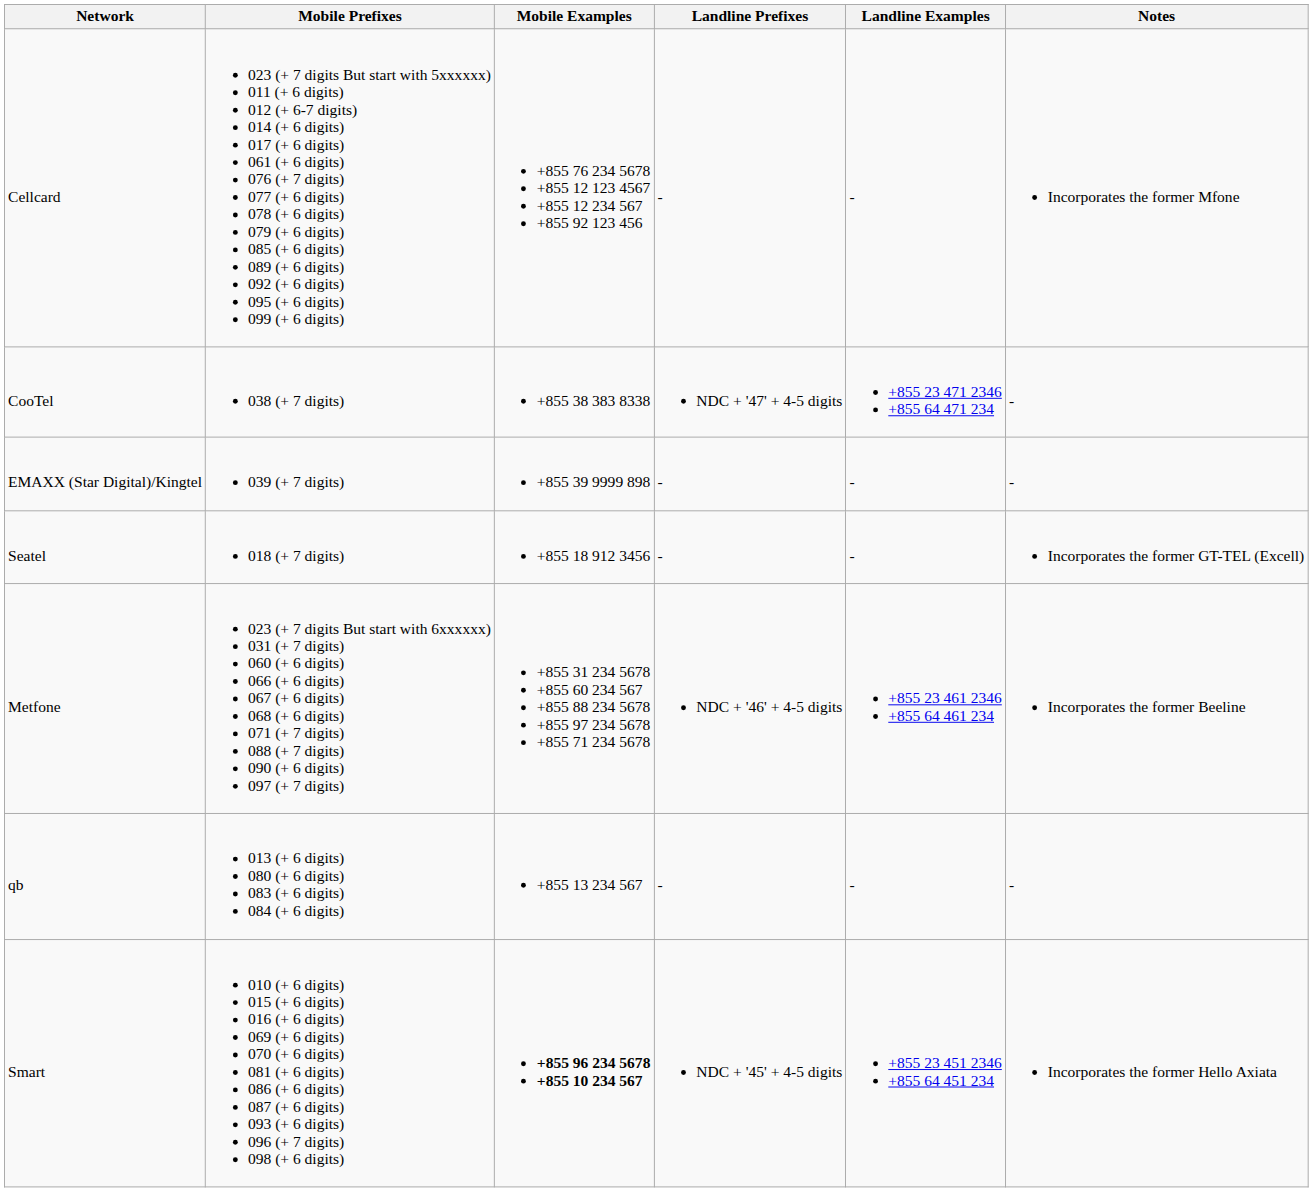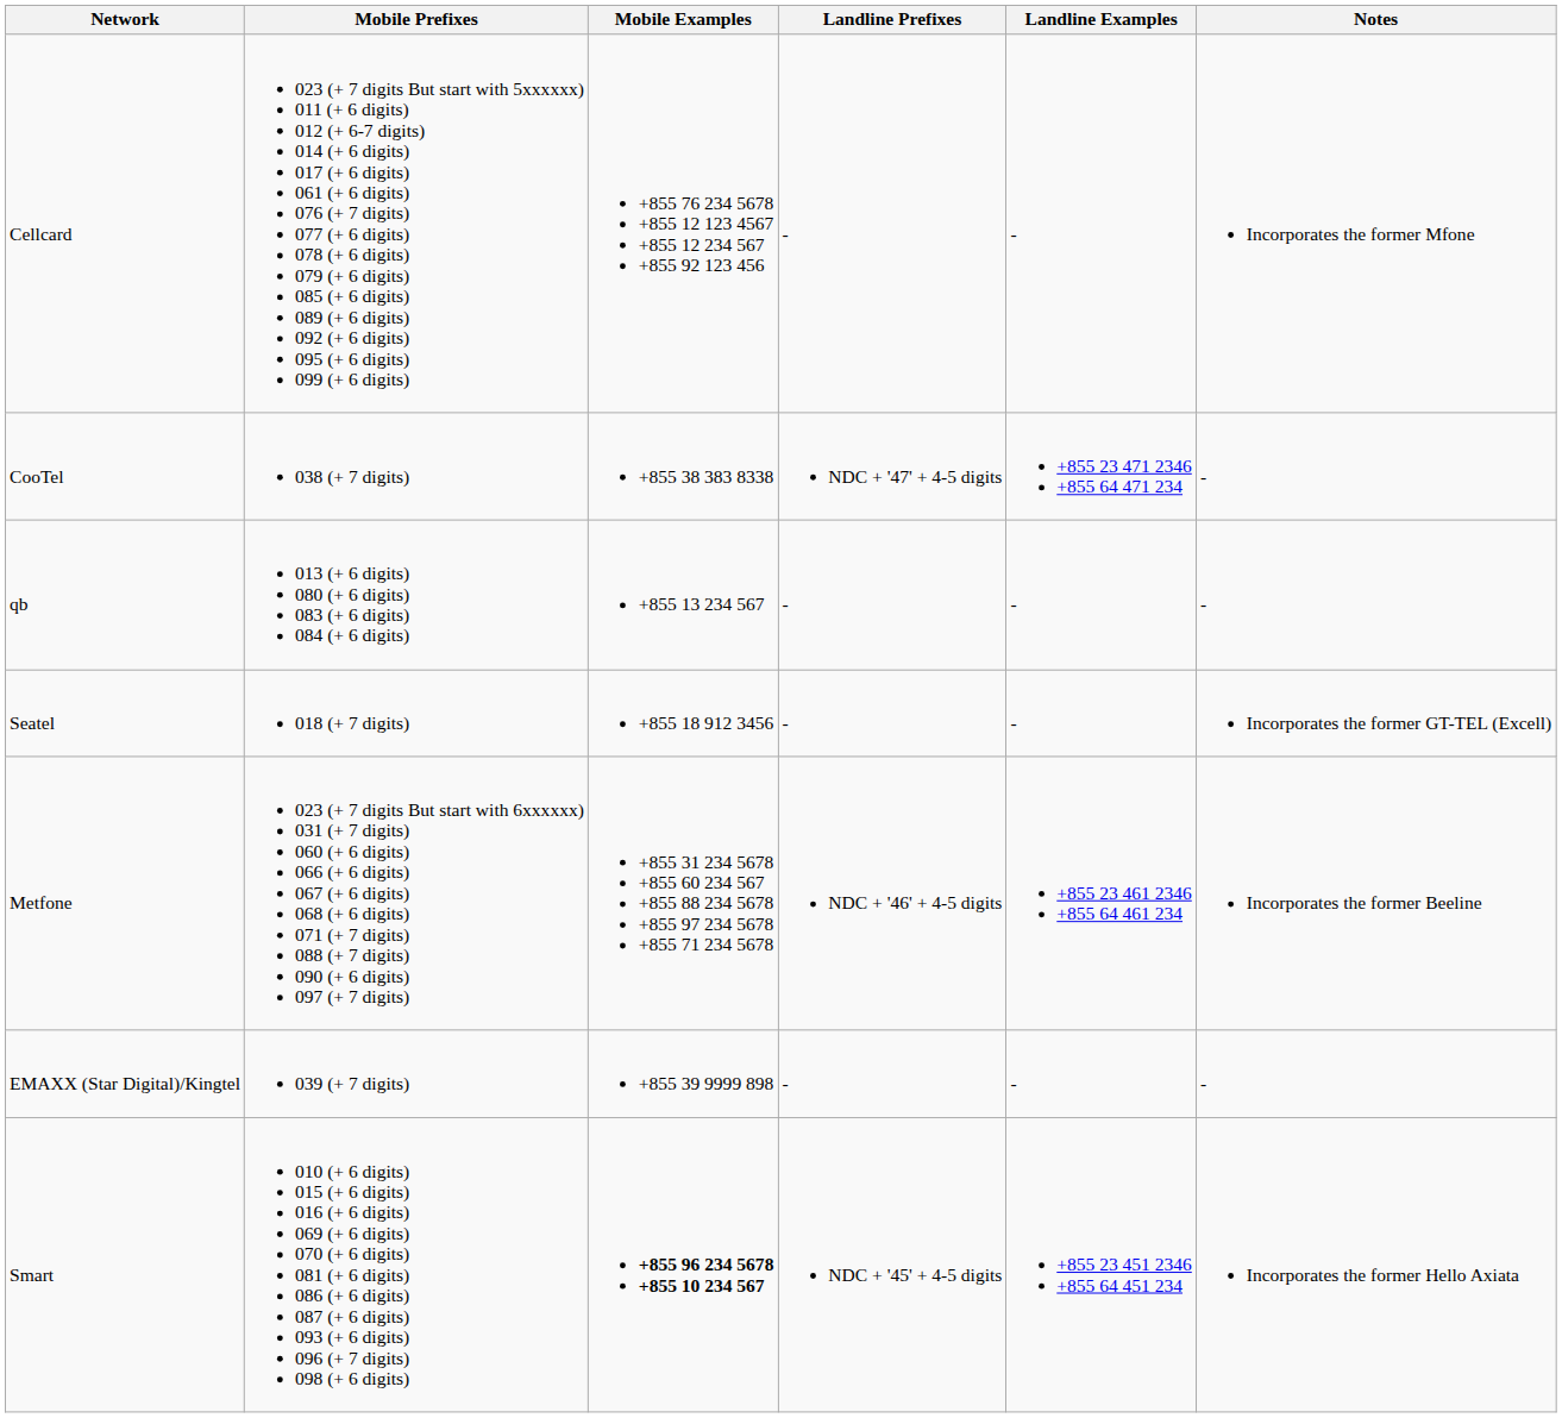rows swapped: EMAXX (Star Digital)/Kingtel <-> qb
